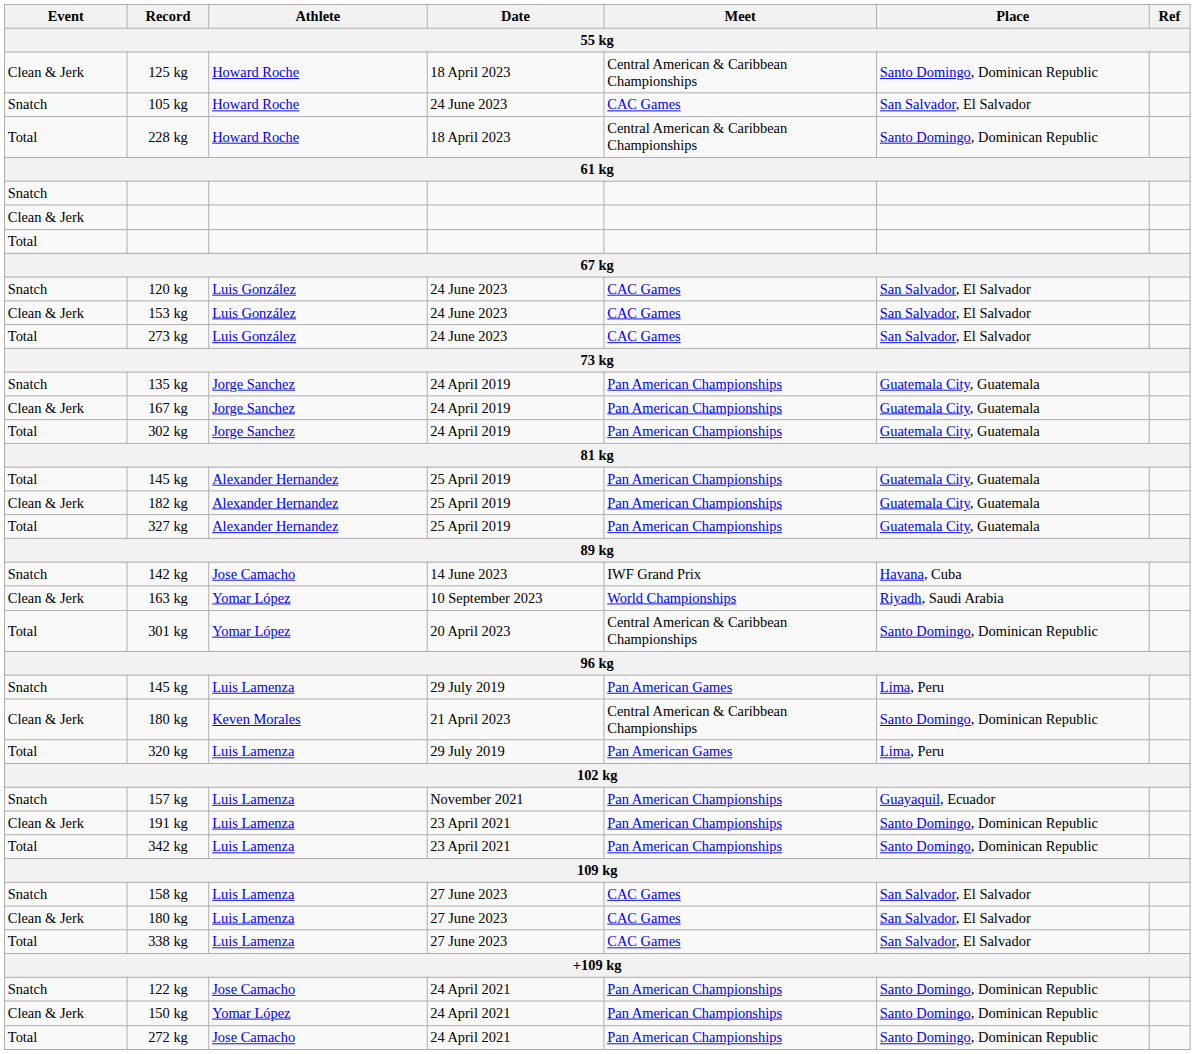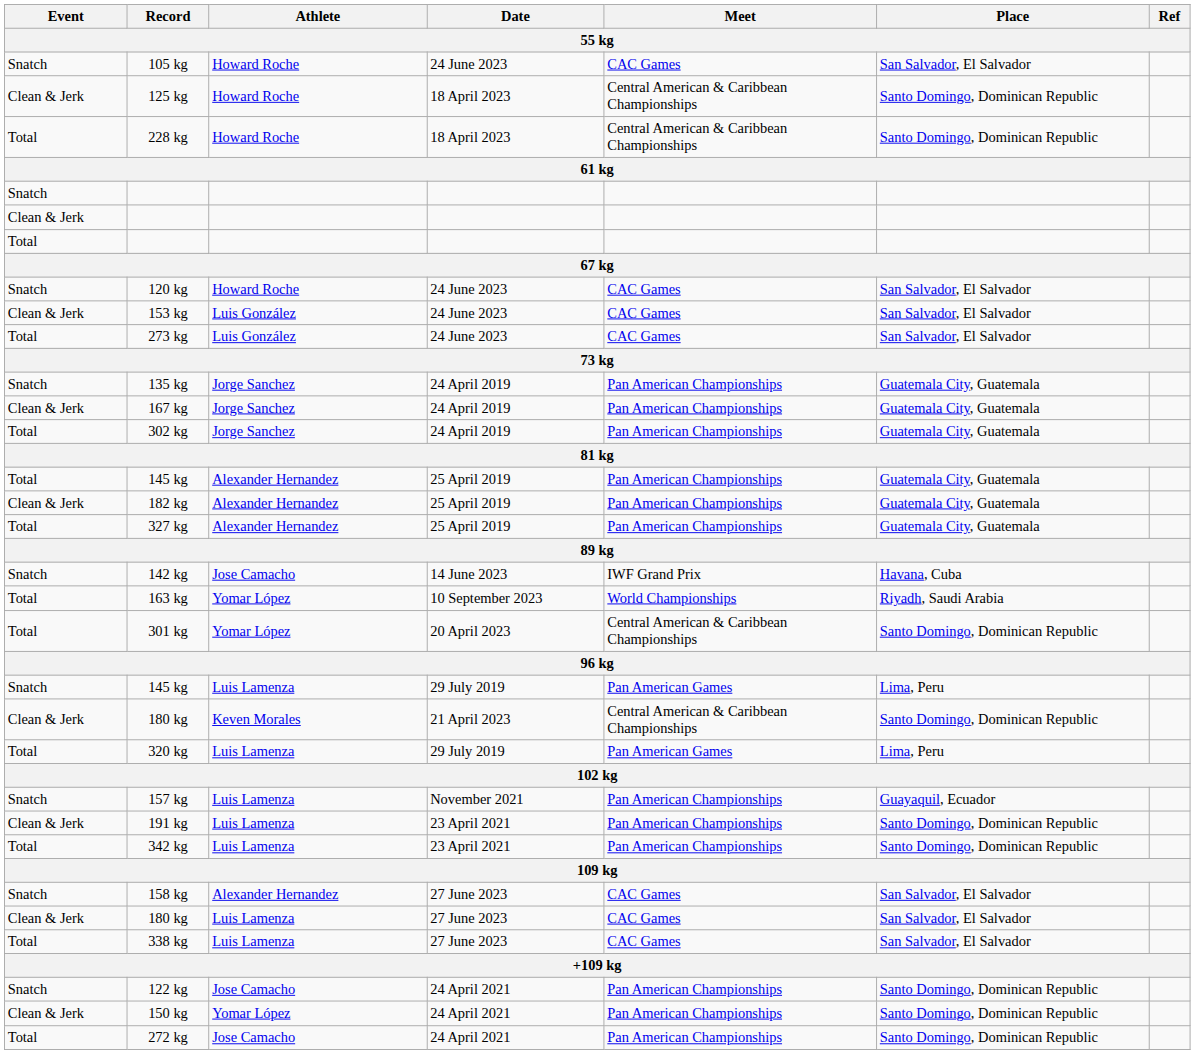rows swapped: 105 kg <-> 125 kg
120 kg | Athlete: Luis González -> Howard Roche
163 kg | Event: Clean & Jerk -> Total
158 kg | Athlete: Luis Lamenza -> Alexander Hernandez
